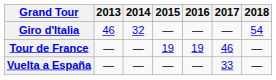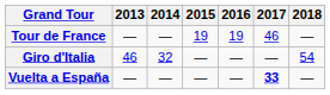rows swapped: Giro d'Italia <-> Tour de France
Vuelta a España | 2017: normal -> bold
